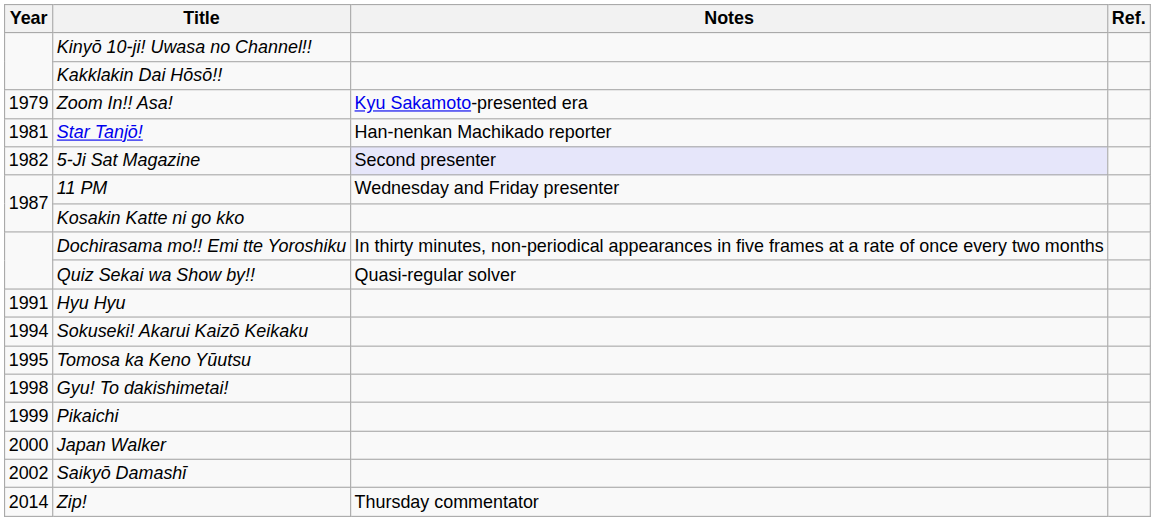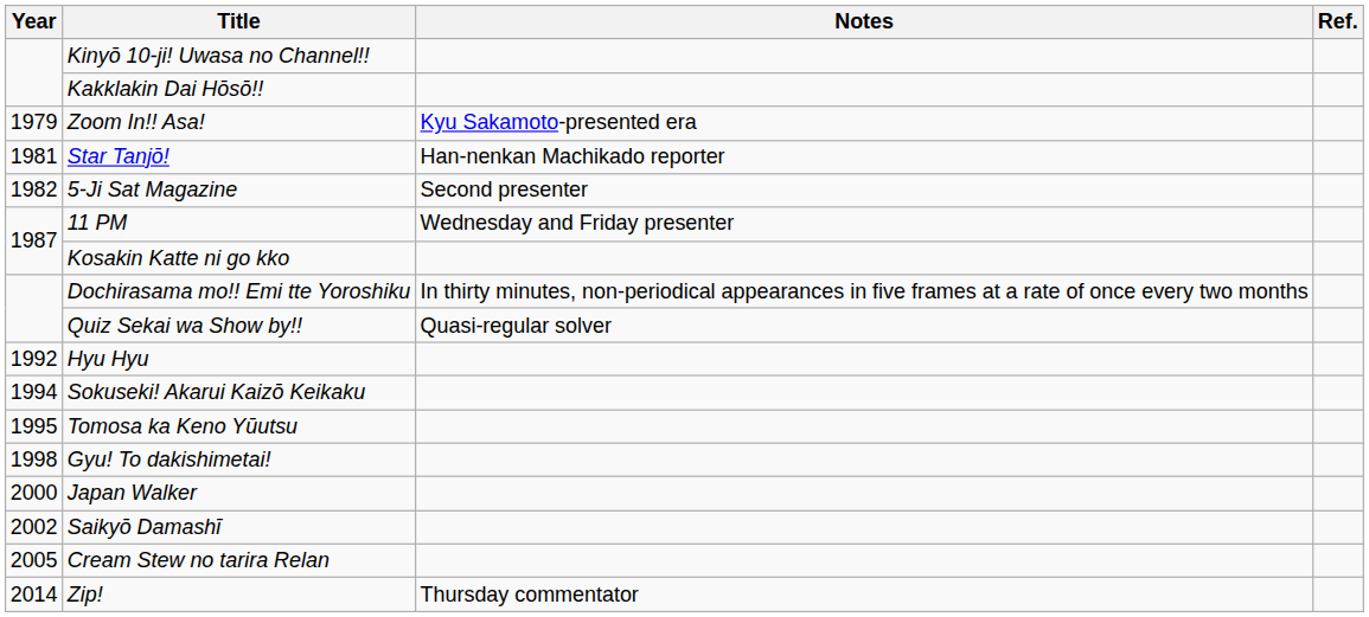5-Ji Sat Magazine | Notes: lavender background -> no background
Hyu Hyu | Year: 1991 -> 1992
- row: 1999 | Pikaichi
+ row: 2005 | Cream Stew no tarira Relan
